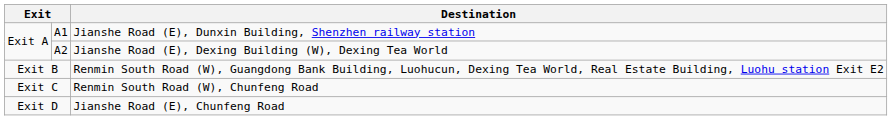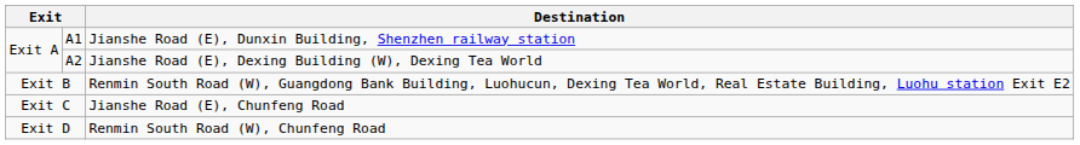Exit C | Destination: Renmin South Road (W), Chunfeng Road -> Jianshe Road (E), Chunfeng Road
Exit D | Destination: Jianshe Road (E), Chunfeng Road -> Renmin South Road (W), Chunfeng Road
